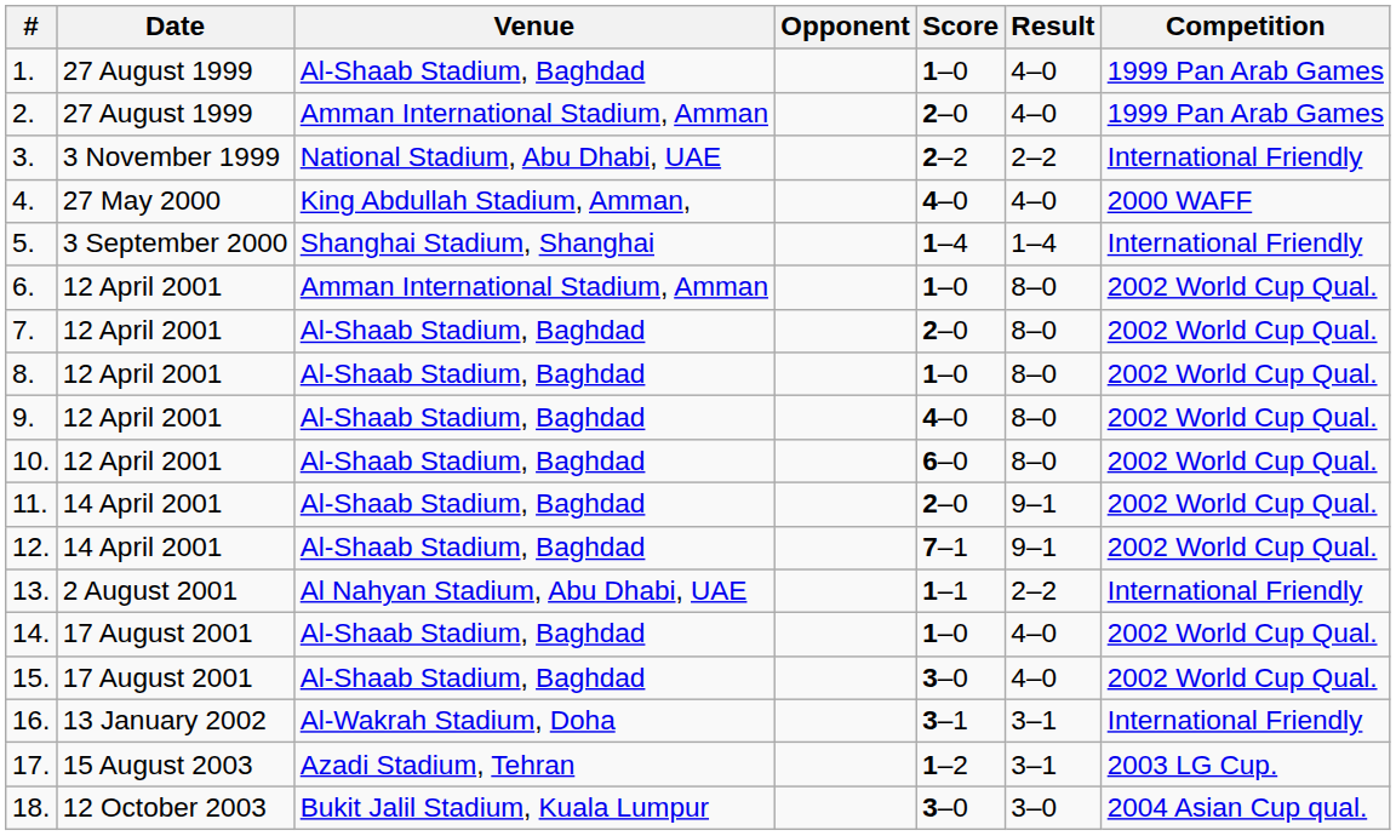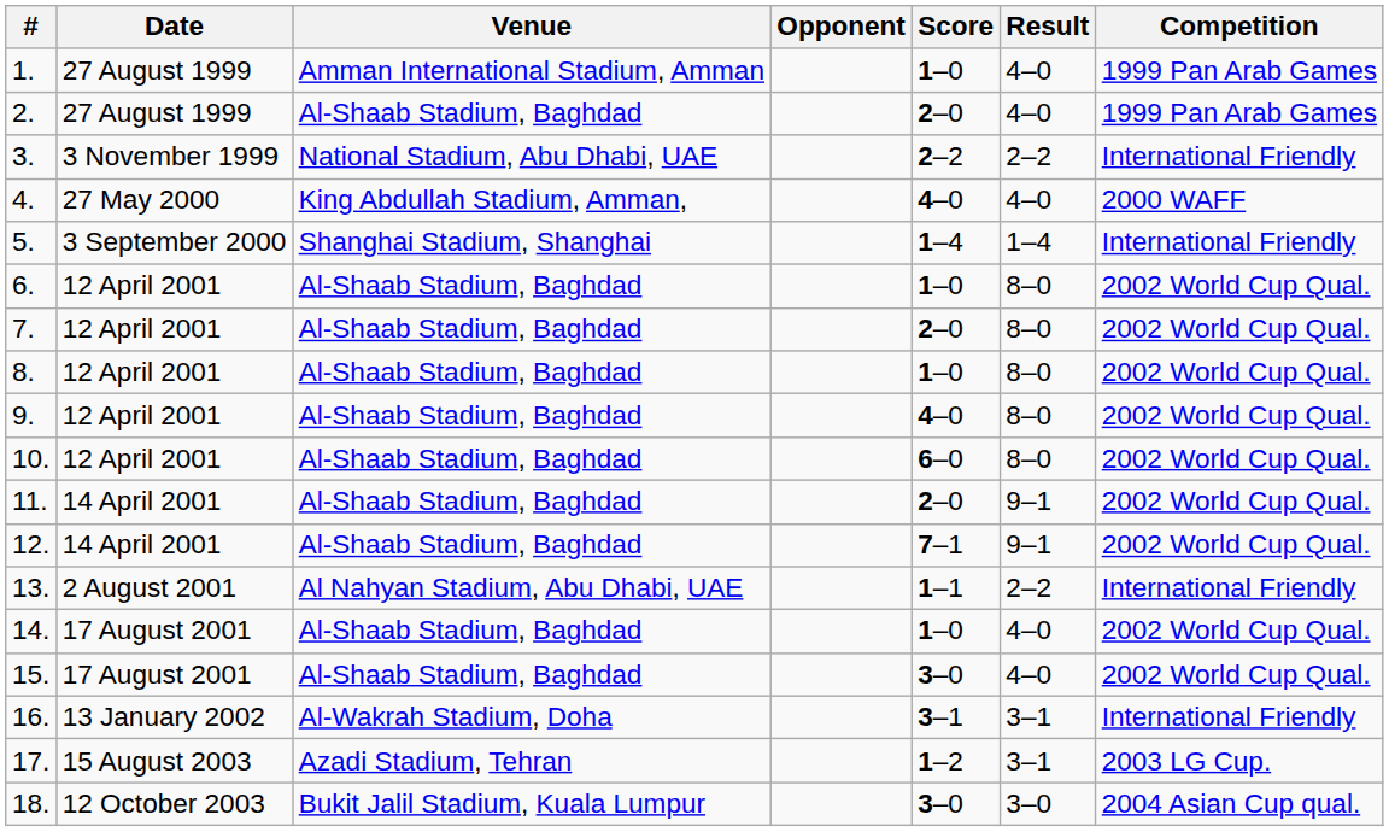1. | Venue: Al-Shaab Stadium, Baghdad -> Amman International Stadium, Amman
2. | Venue: Amman International Stadium, Amman -> Al-Shaab Stadium, Baghdad
6. | Venue: Amman International Stadium, Amman -> Al-Shaab Stadium, Baghdad
